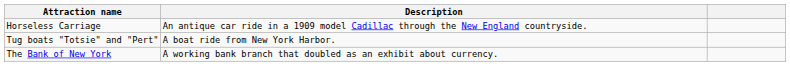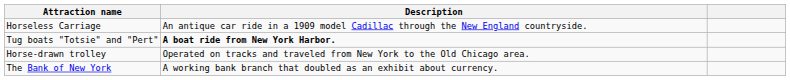Tug boats "Totsie" and "Pert" | Description: normal -> bold
+ row: Horse-drawn trolley | Operated on tracks and traveled from New York to the Old Chicago area.
